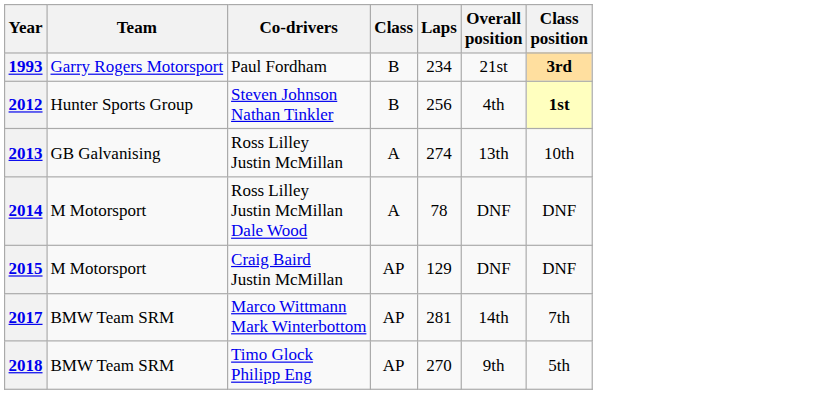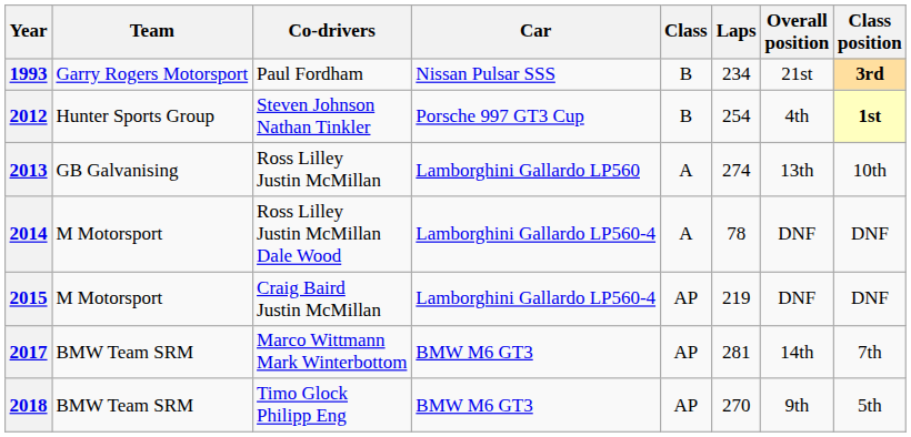+ column: Car | Nissan Pulsar SSS | Porsche 997 GT3 Cup | Lamborghini Gallardo LP560 | Lamborghini Gallardo LP560-4 | Lamborghini Gallardo LP560-4 | BMW M6 GT3 | BMW M6 GT3
2012 | Laps: 256 -> 254
2015 | Laps: 129 -> 219
